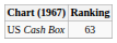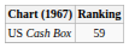US Cash Box | Ranking: 63 -> 59
